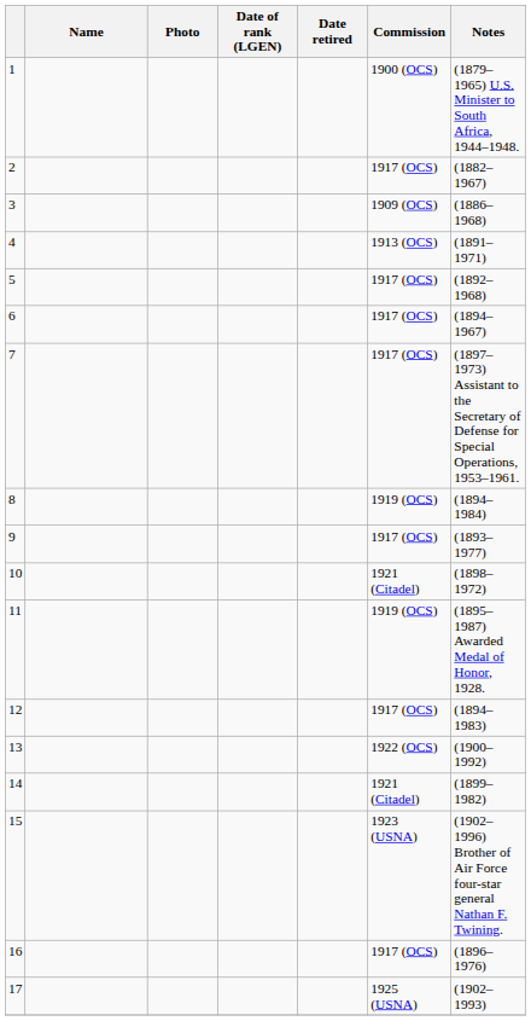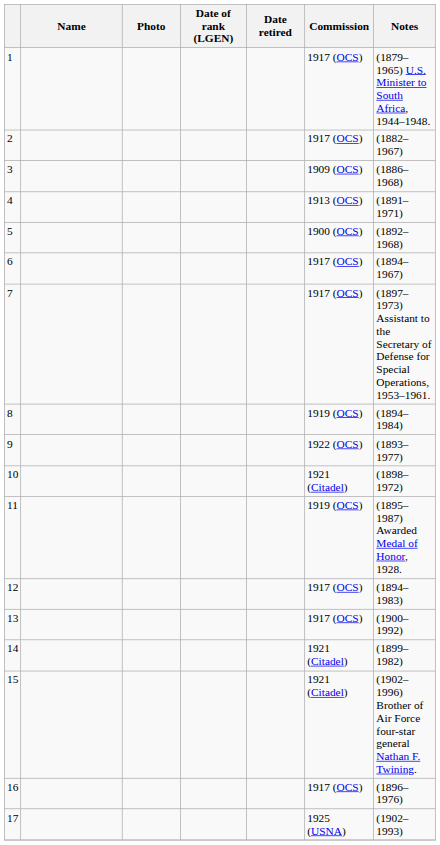1 | Commission: 1900 (OCS) -> 1917 (OCS)
5 | Commission: 1917 (OCS) -> 1900 (OCS)
9 | Commission: 1917 (OCS) -> 1922 (OCS)
13 | Commission: 1922 (OCS) -> 1917 (OCS)
15 | Commission: 1923 (USNA) -> 1921 (Citadel)
